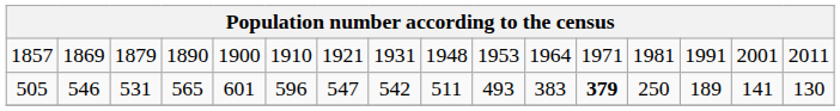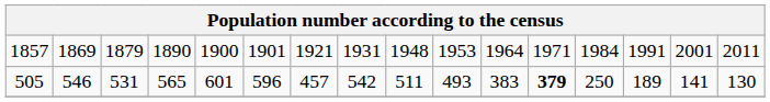1857 | column 6: 1910 -> 1901
1857 | column 13: 1981 -> 1984
505 | column 7: 547 -> 457
